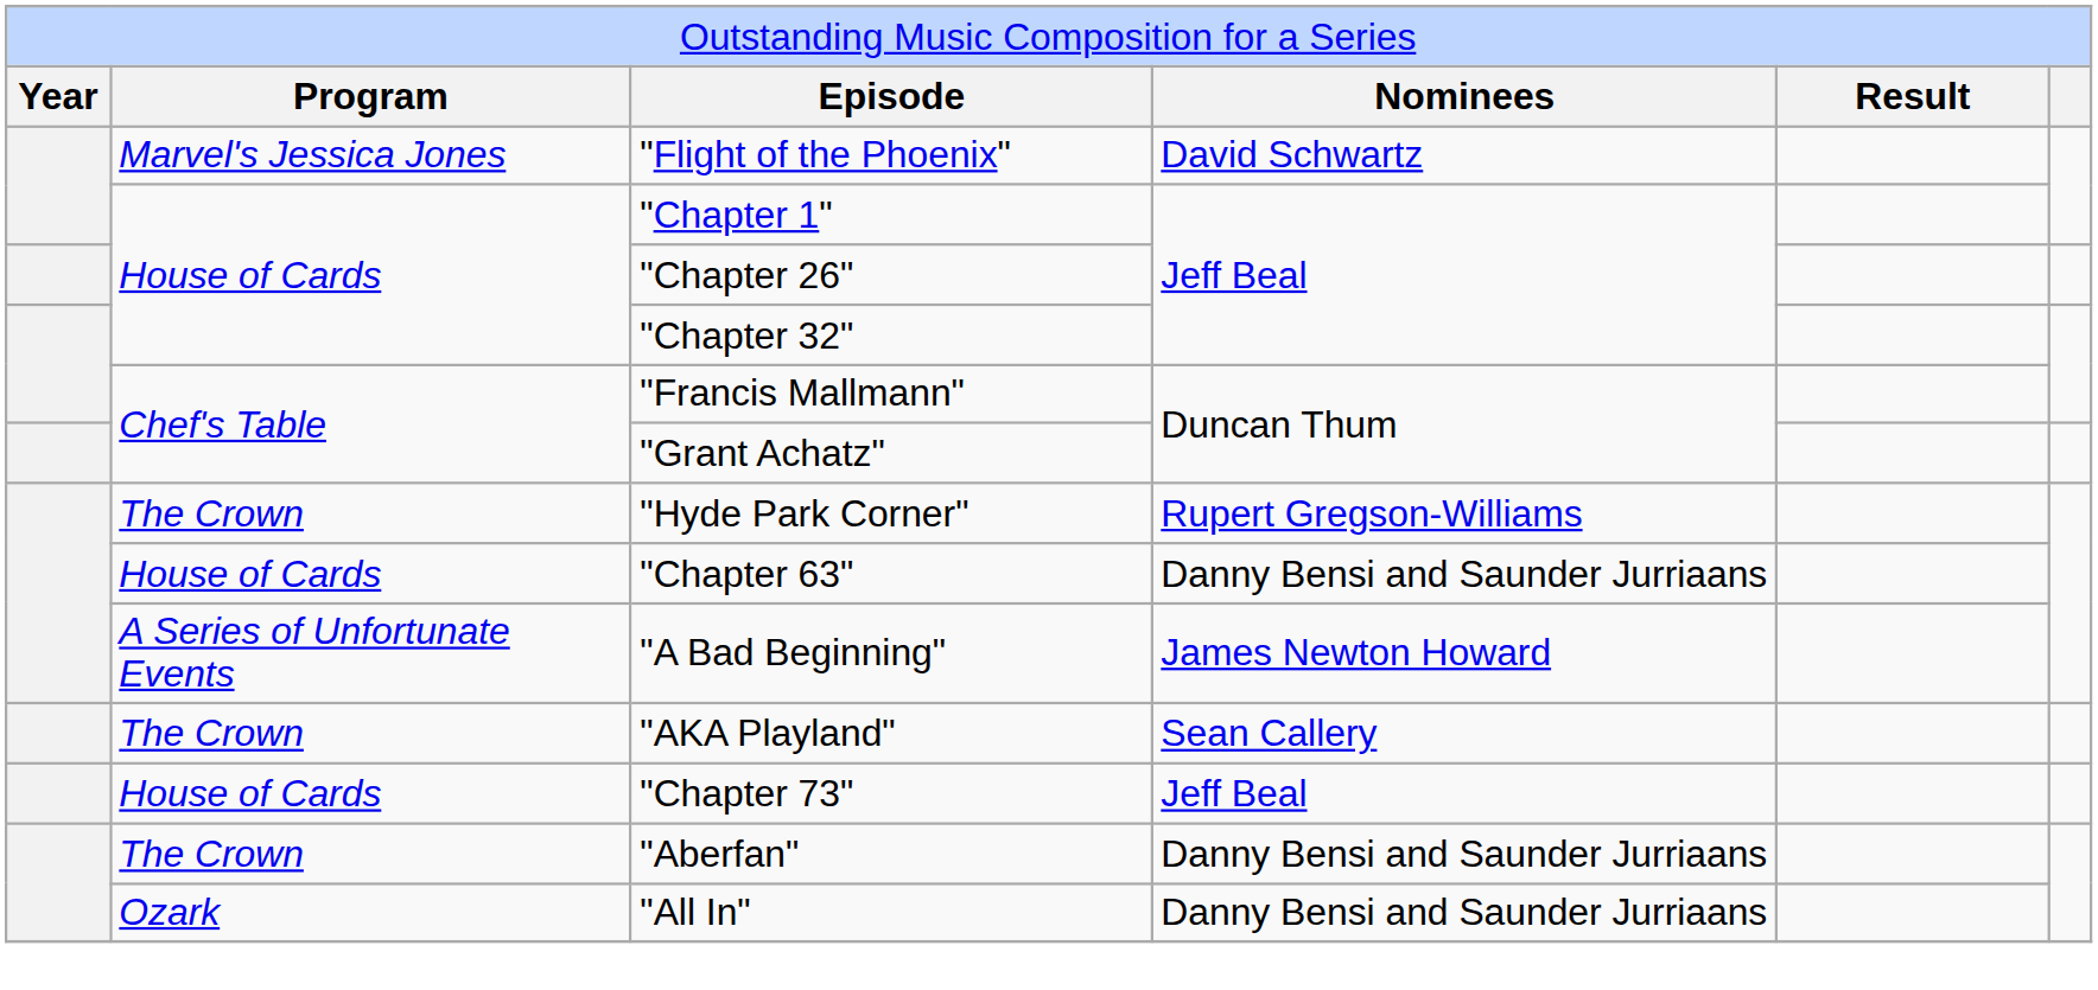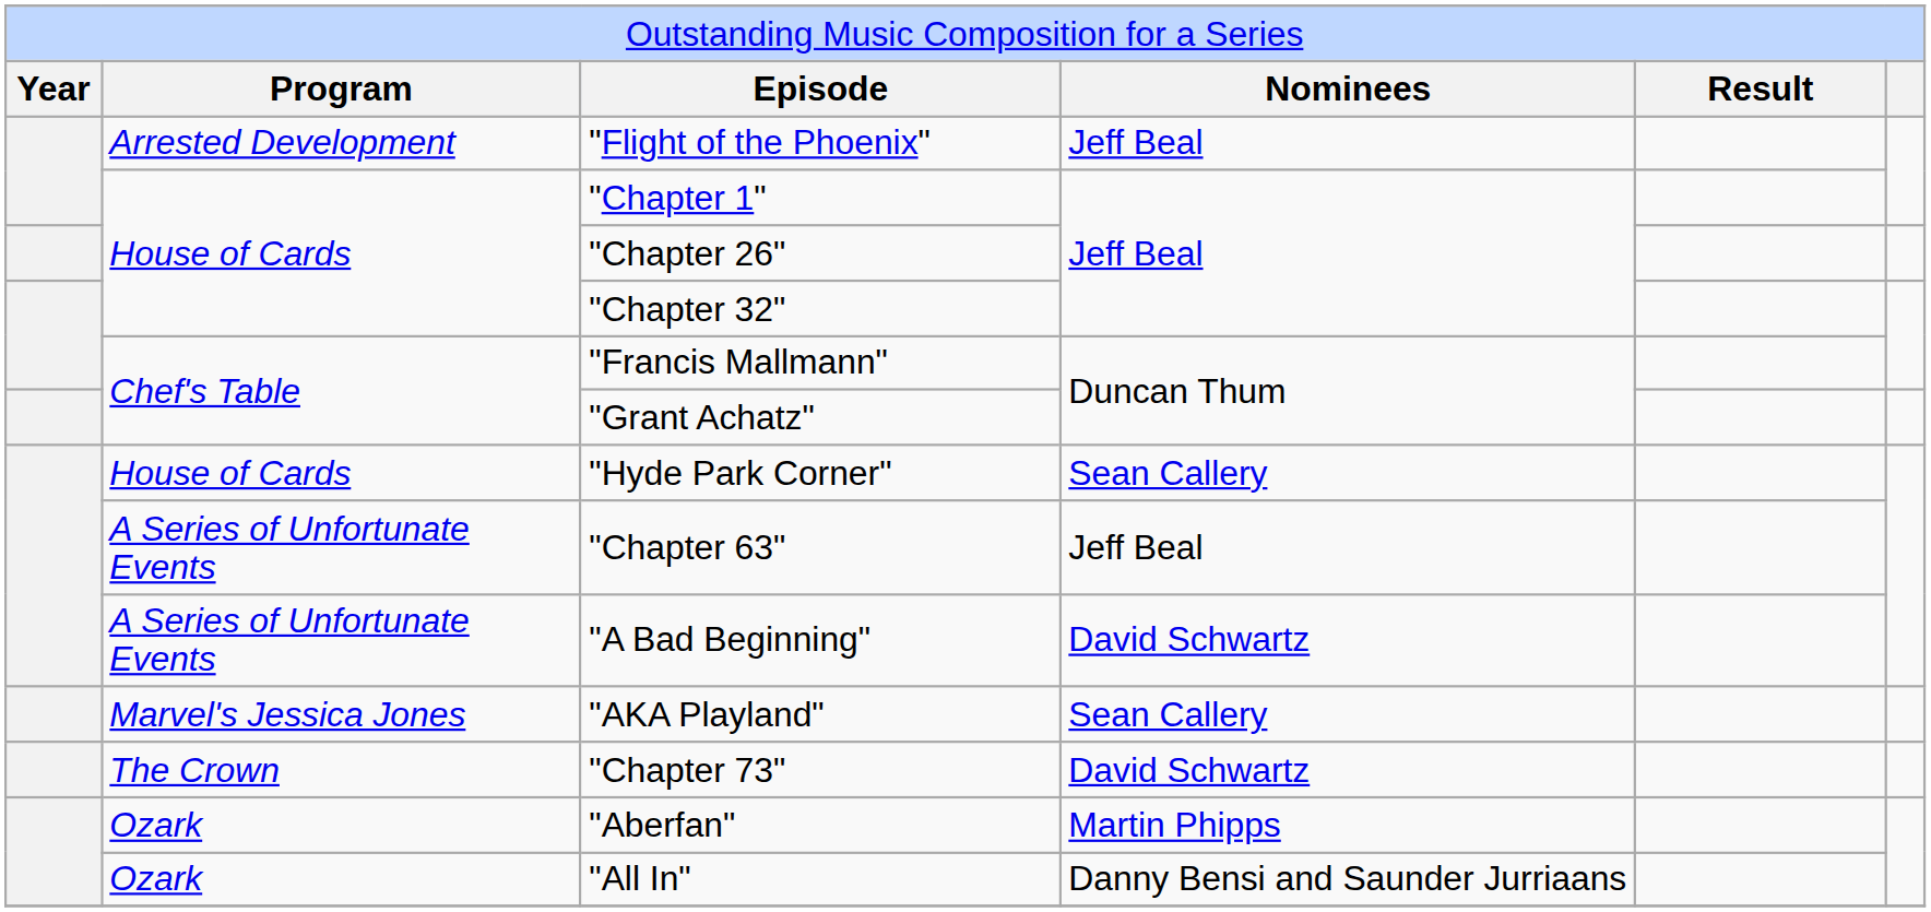"Flight of the Phoenix" | column 2: Marvel's Jessica Jones -> Arrested Development
"Flight of the Phoenix" | column 4: David Schwartz -> Jeff Beal
"Hyde Park Corner" | column 2: The Crown -> House of Cards
"Hyde Park Corner" | column 4: Rupert Gregson-Williams -> Sean Callery
"Chapter 63" | column 2: House of Cards -> A Series of Unfortunate Events
"Chapter 63" | column 4: Danny Bensi and Saunder Jurriaans -> Jeff Beal
"A Bad Beginning" | column 4: James Newton Howard -> David Schwartz
"AKA Playland" | column 2: The Crown -> Marvel's Jessica Jones
"Chapter 73" | column 2: House of Cards -> The Crown
"Chapter 73" | column 4: Jeff Beal -> David Schwartz
"Aberfan" | column 2: The Crown -> Ozark
"Aberfan" | column 4: Danny Bensi and Saunder Jurriaans -> Martin Phipps
